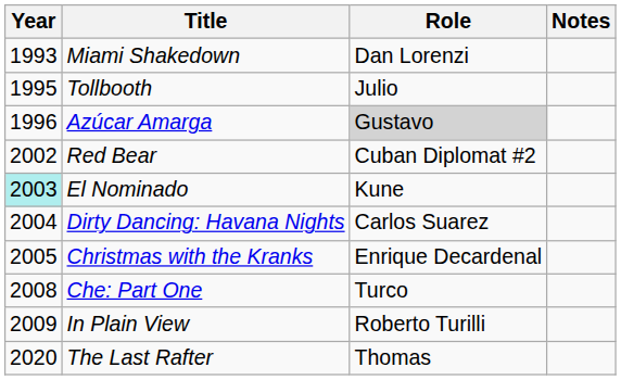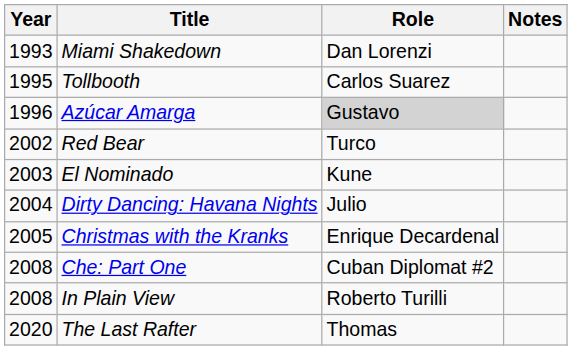Tollbooth | Role: Julio -> Carlos Suarez
Red Bear | Role: Cuban Diplomat #2 -> Turco
El Nominado | Year: paleturquoise background -> no background
Dirty Dancing: Havana Nights | Role: Carlos Suarez -> Julio
Che: Part One | Role: Turco -> Cuban Diplomat #2
In Plain View | Year: 2009 -> 2008
